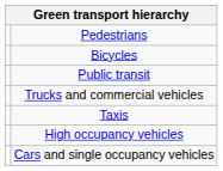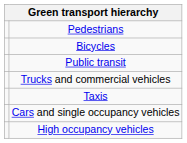rows swapped: High occupancy vehicles <-> Cars and single occupancy vehicles
